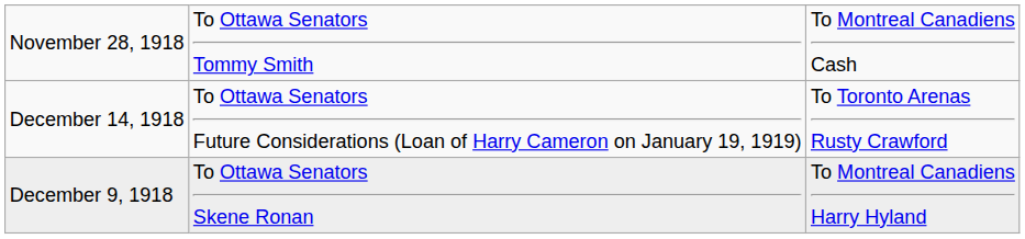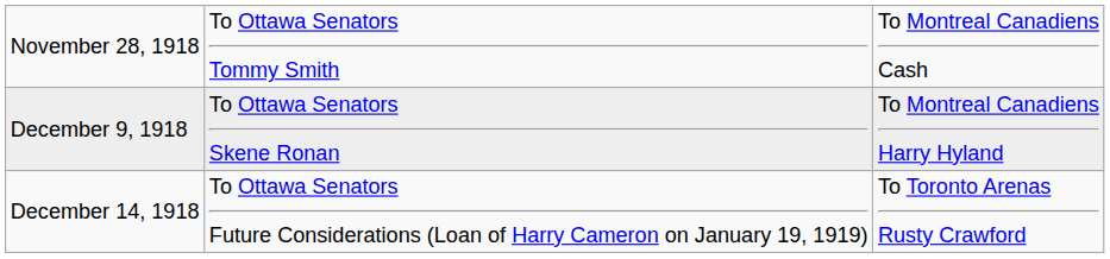rows swapped: December 9, 1918 <-> December 14, 1918
